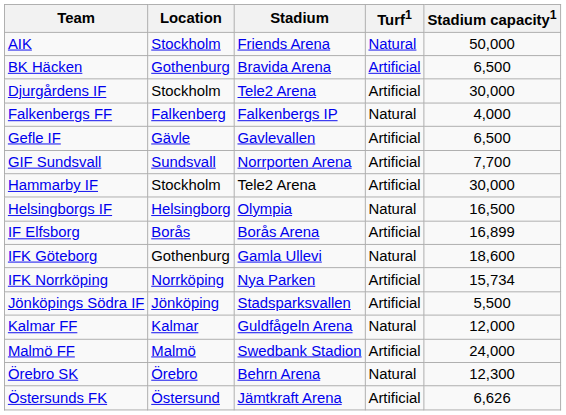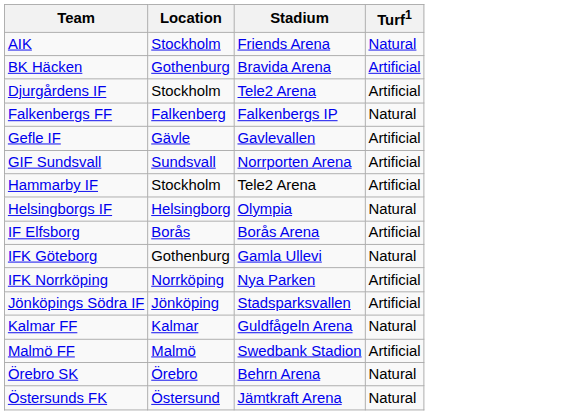- column: Stadium capacity1 | 50,000 | 6,500 | 30,000 | 4,000 | 6,500 | 7,700 | 30,000 | 16,500 | 16,899 | 18,600 | 15,734 | 5,500 | 12,000 | 24,000 | 12,300 | 6,626
Östersunds FK | Turf1: Artificial -> Natural
